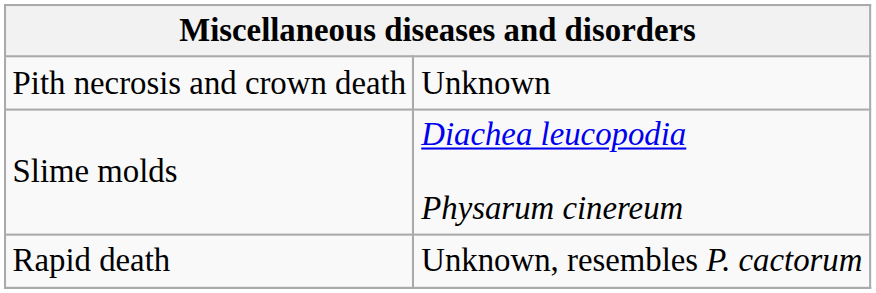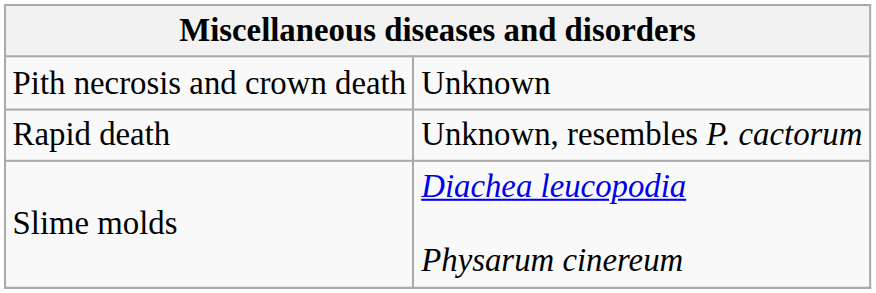rows swapped: Rapid death <-> Slime molds
